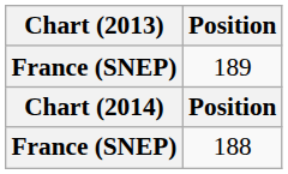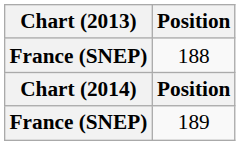rows swapped: 188 <-> 189
